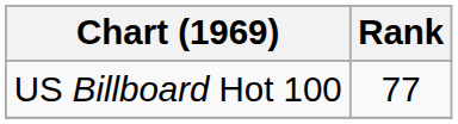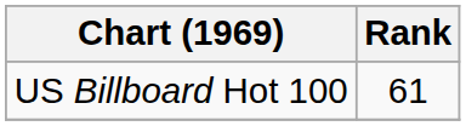US Billboard Hot 100 | Rank: 77 -> 61
